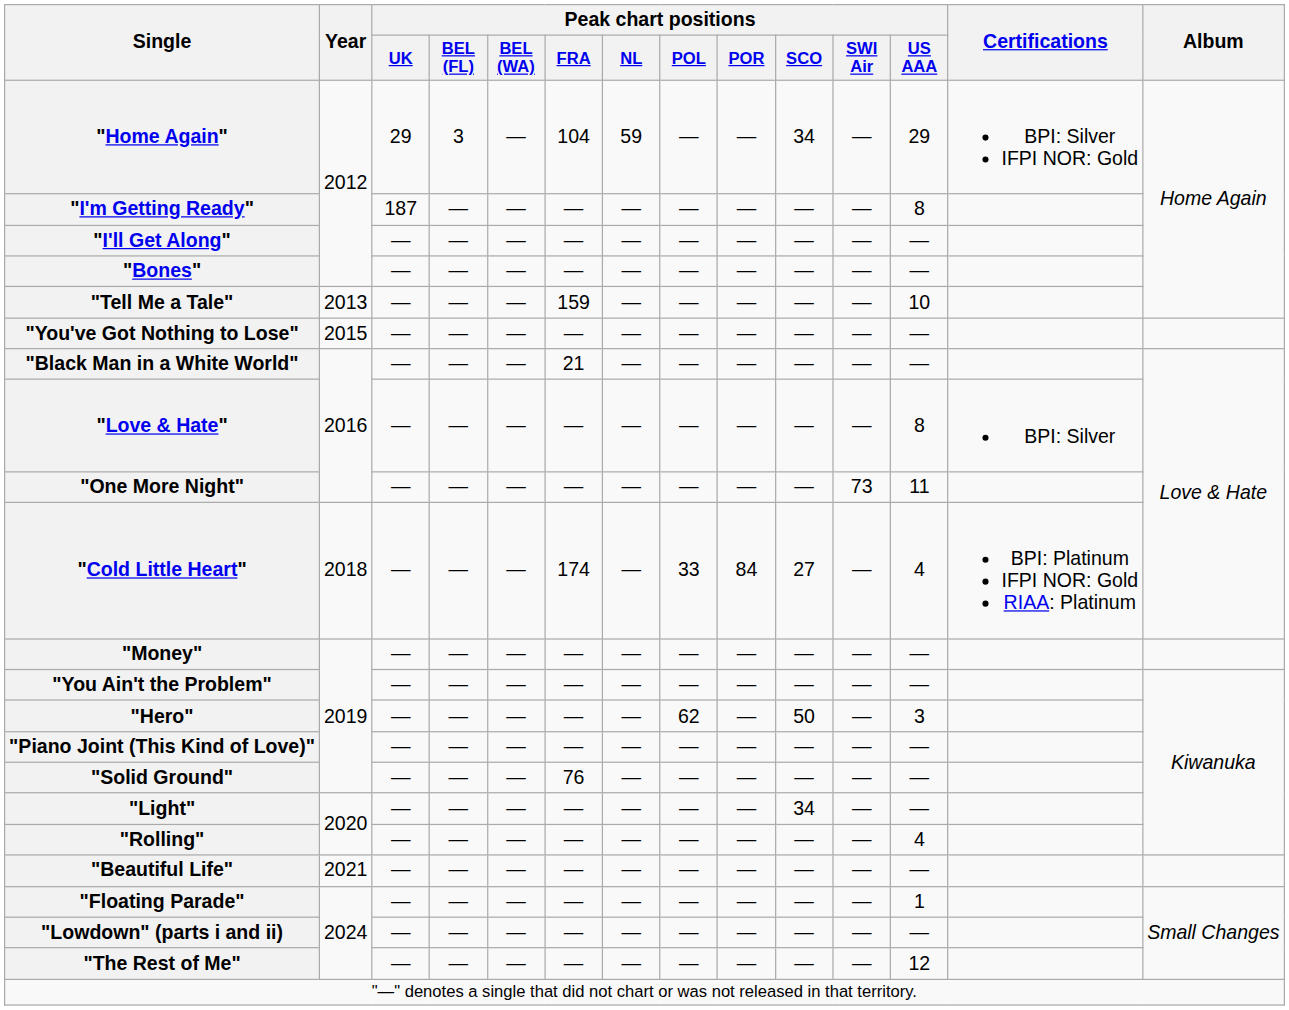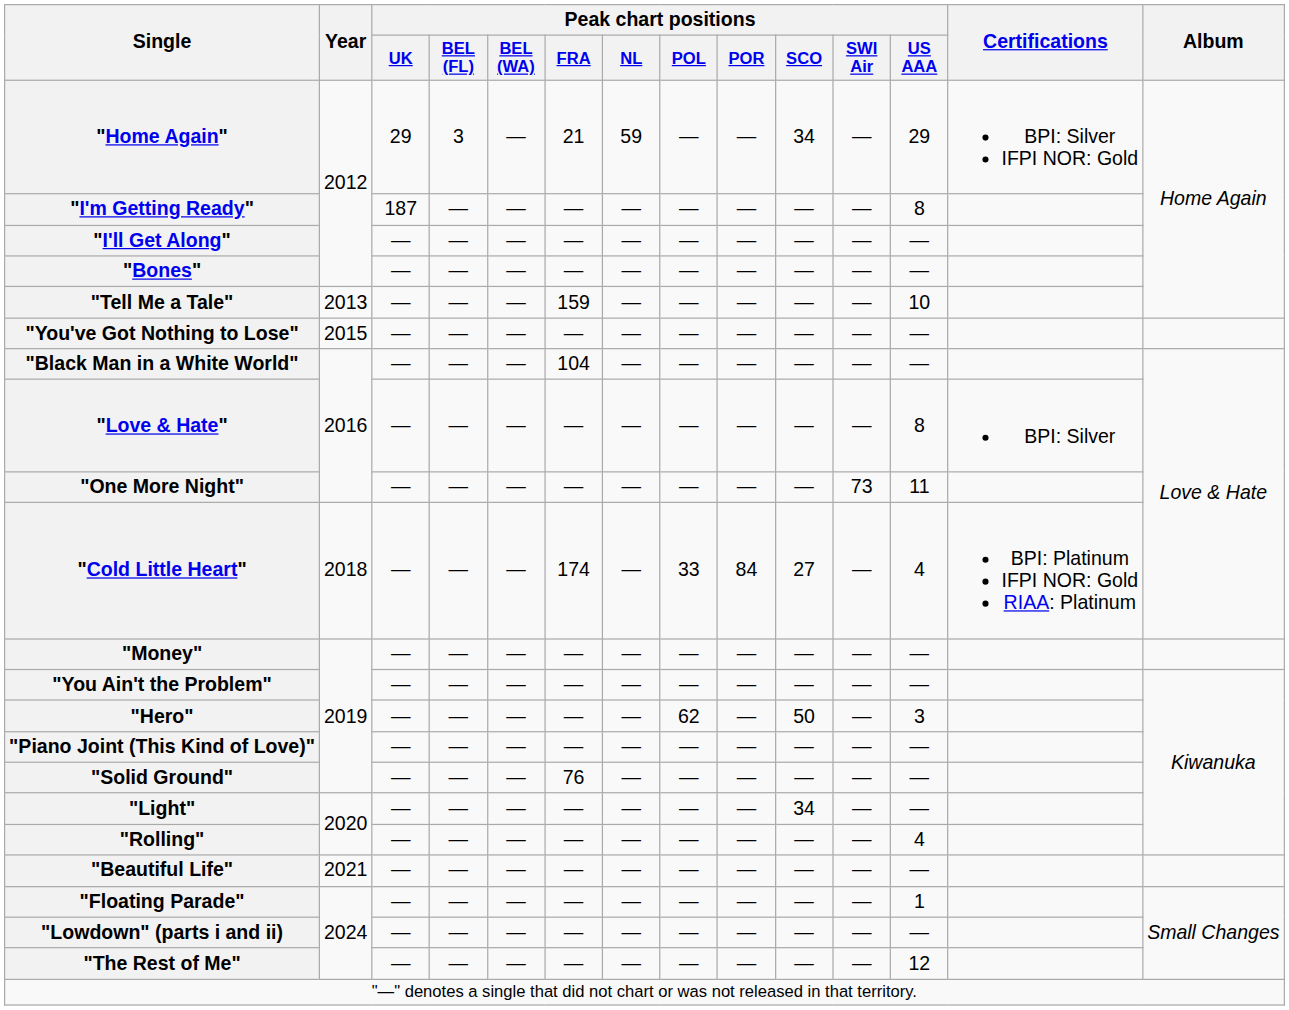"Home Again" | Peak chart positions / FRA: 104 -> 21
"Black Man in a White World" | Peak chart positions / FRA: 21 -> 104
